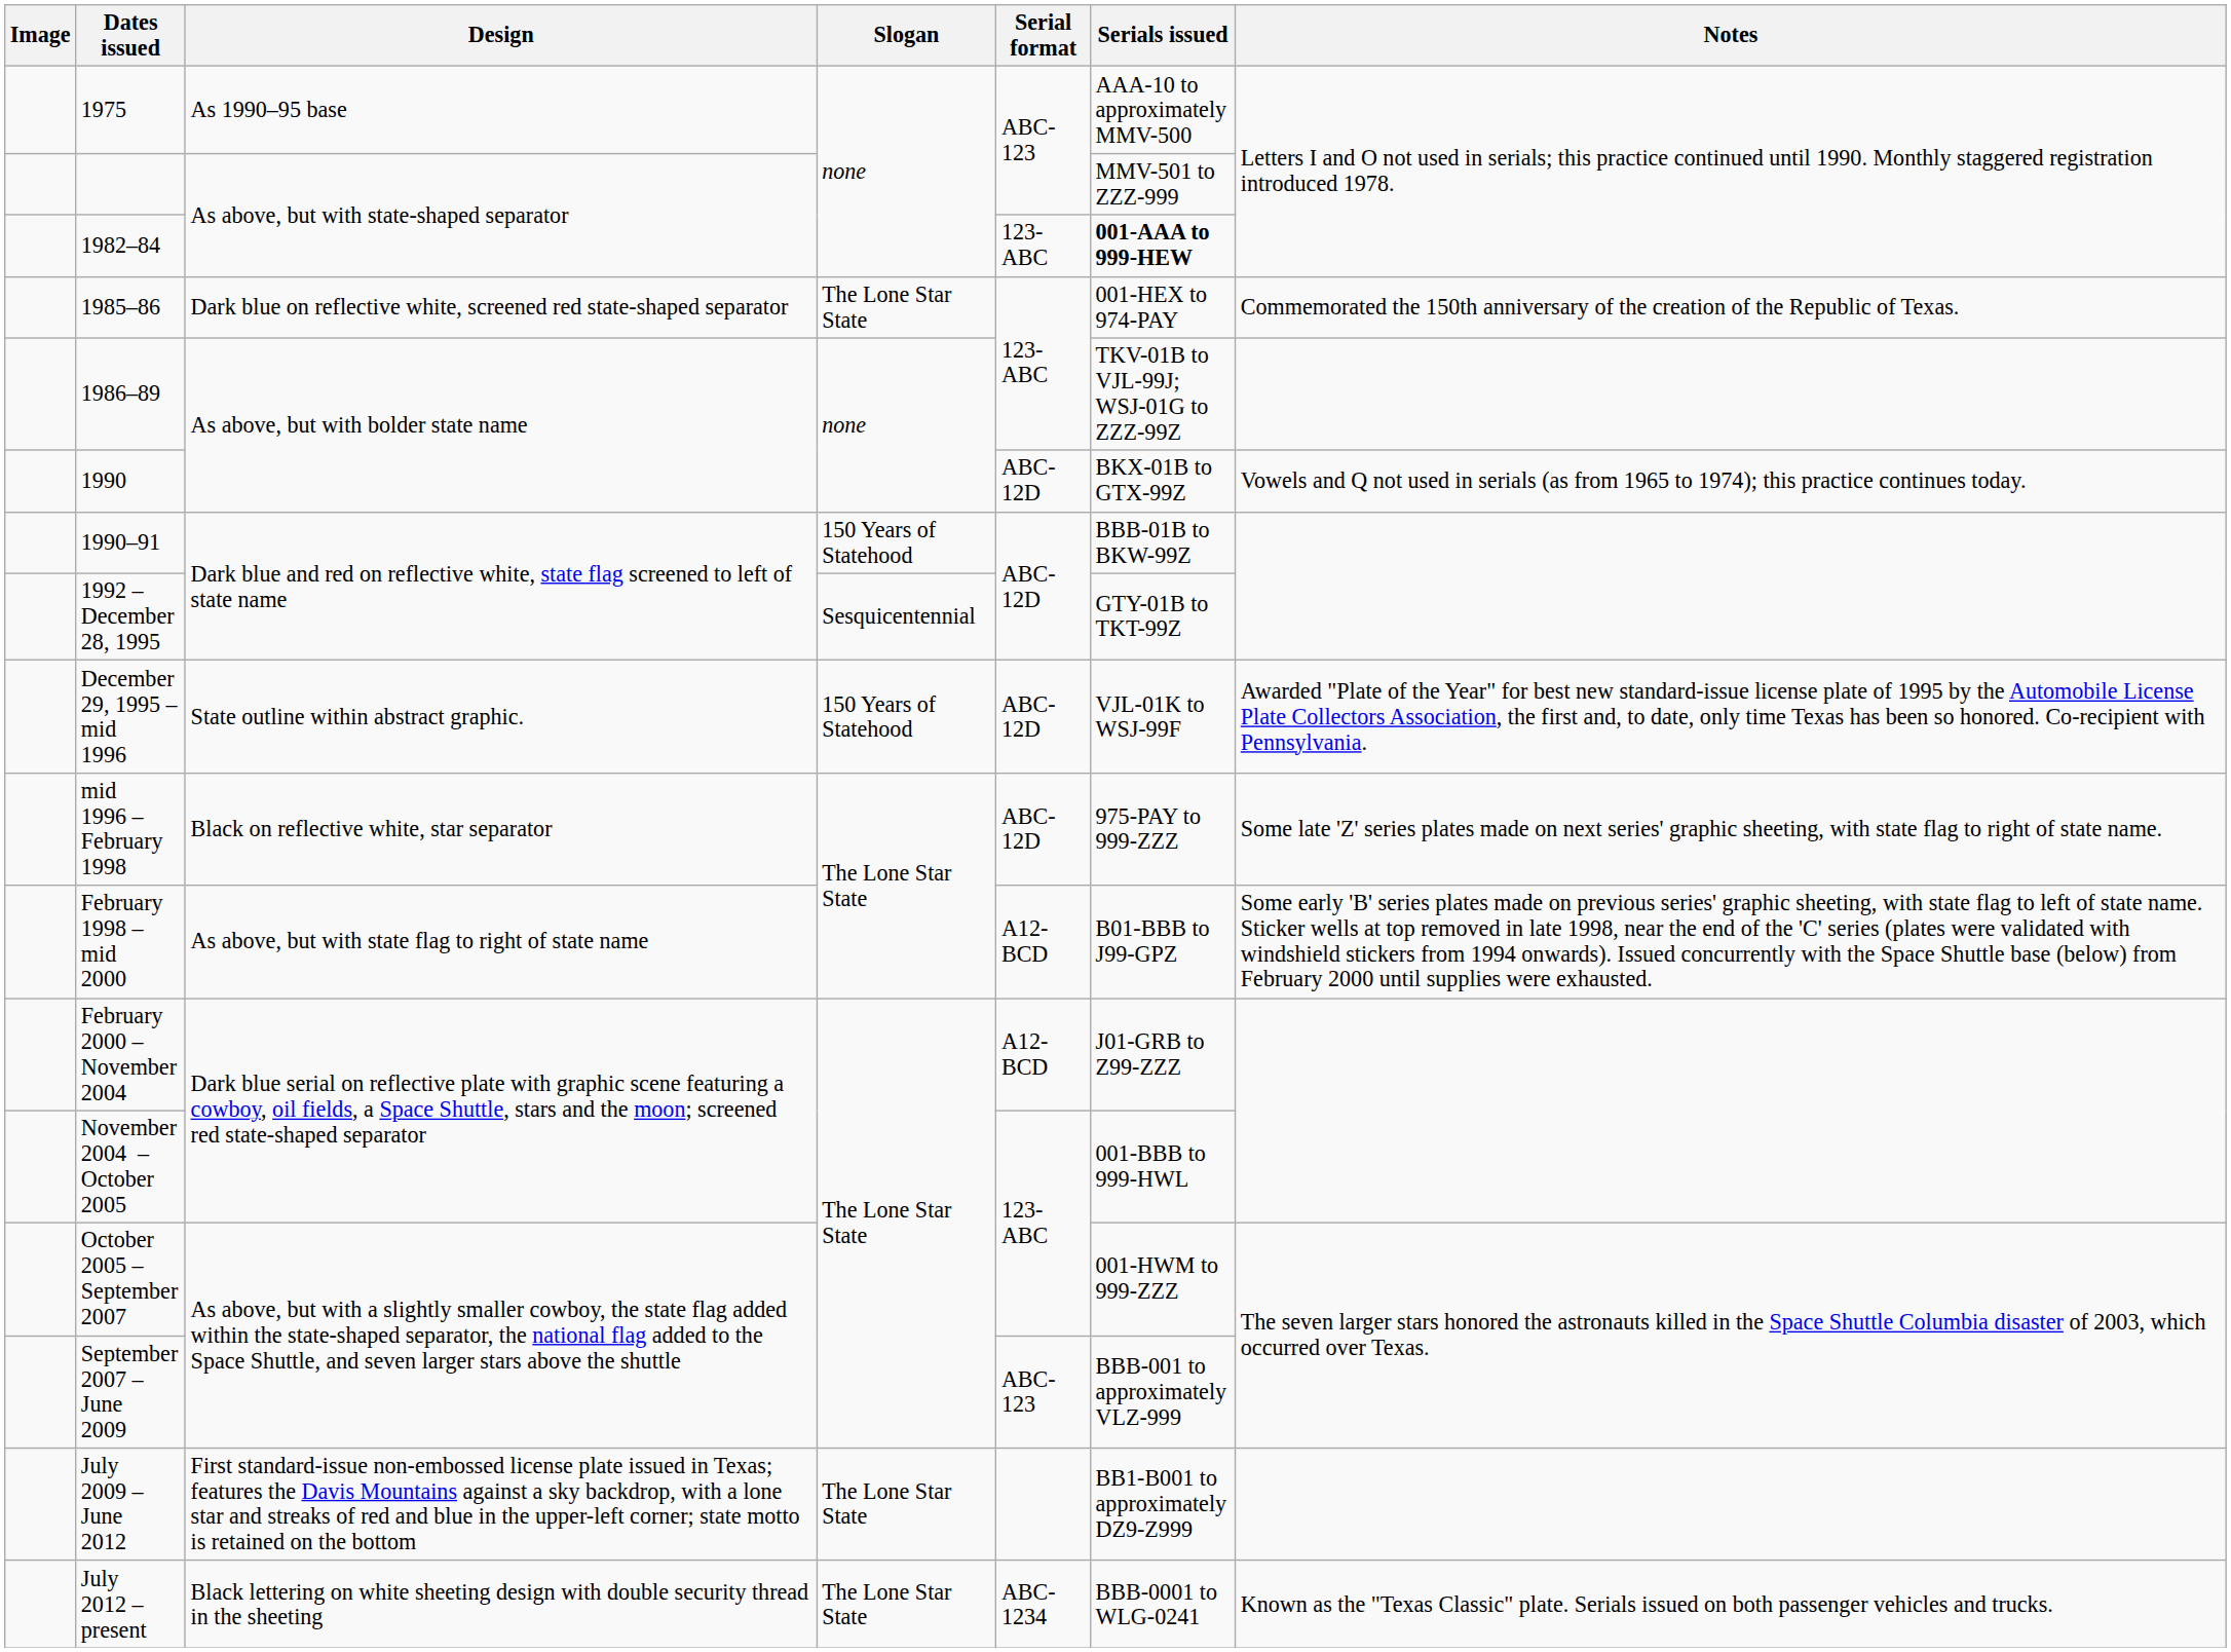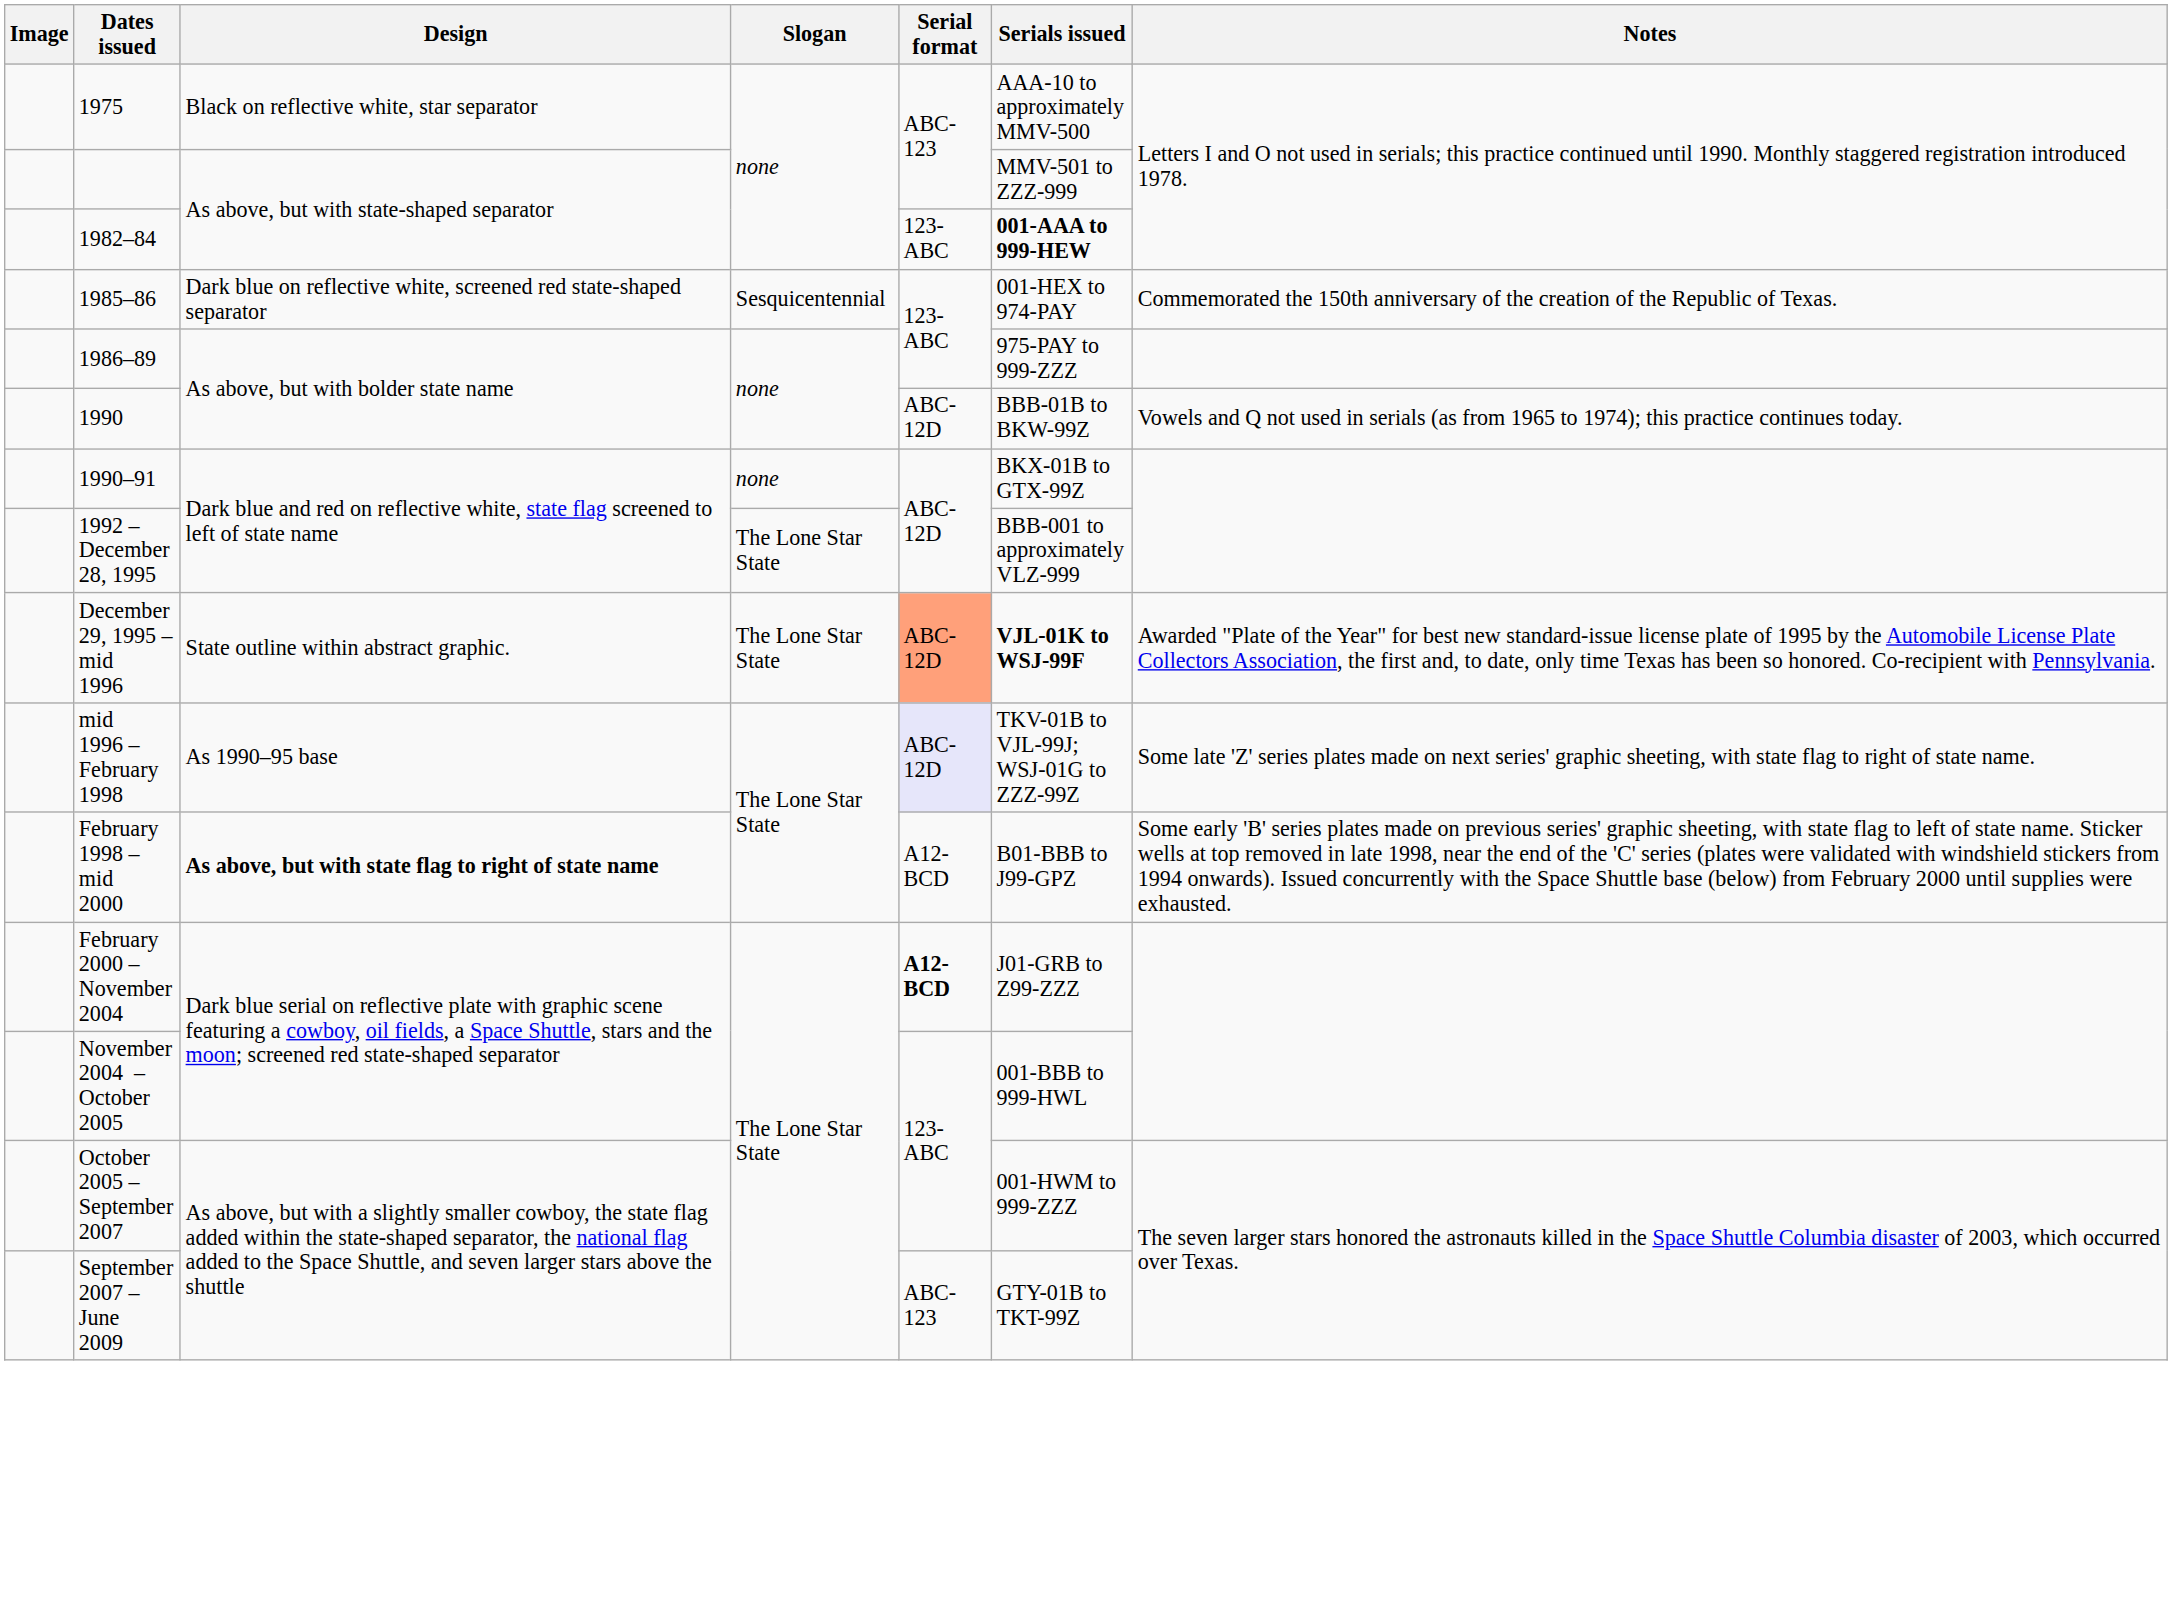1975 | Design: As 1990–95 base -> Black on reflective white, star separator
1985–86 | Slogan: The Lone Star State -> Sesquicentennial
1986–89 | Serials issued: TKV-01B to VJL-99J; WSJ-01G to ZZZ-99Z -> 975-PAY to 999-ZZZ
1990 | Serials issued: BKX-01B to GTX-99Z -> BBB-01B to BKW-99Z
1990–91 | Slogan: 150 Years of Statehood -> none
1990–91 | Serials issued: BBB-01B to BKW-99Z -> BKX-01B to GTX-99Z
1992 – December 28, 1995 | Slogan: Sesquicentennial -> The Lone Star State
1992 – December 28, 1995 | Serials issued: GTY-01B to TKT-99Z -> BBB-001 to approximately VLZ-999
December 29, 1995 – mid 1996 | Slogan: 150 Years of Statehood -> The Lone Star State
December 29, 1995 – mid 1996 | Serial format: no background -> lightsalmon background
December 29, 1995 – mid 1996 | Serials issued: normal -> bold
mid 1996 – February 1998 | Design: Black on reflective white, star separator -> As 1990–95 base
mid 1996 – February 1998 | Serial format: no background -> lavender background
mid 1996 – February 1998 | Serials issued: 975-PAY to 999-ZZZ -> TKV-01B to VJL-99J; WSJ-01G to ZZZ-99Z
February 1998 – mid 2000 | Design: normal -> bold
February 2000 – November 2004 | Serial format: normal -> bold
September 2007 – June 2009 | Serials issued: BBB-001 to approximately VLZ-999 -> GTY-01B to TKT-99Z
- row: July 2009 – June 2012 | First standard-issue non-embossed license plate issued in Texas; features the Davis Mountains against a sky backdrop, with a lone star and streaks of red and blue in the upper-left corner; state motto is retained on the bottom | The Lone Star State | BB1-B001 to approximately DZ9-Z999
- row: July 2012 – present | Black lettering on white sheeting design with double security thread in the sheeting | The Lone Star State | ABC-1234 | BBB-0001 to WLG-0241 | Known as the "Texas Classic" plate. Serials issued on both passenger vehicles and trucks.
